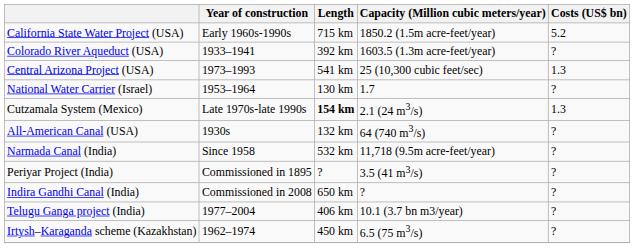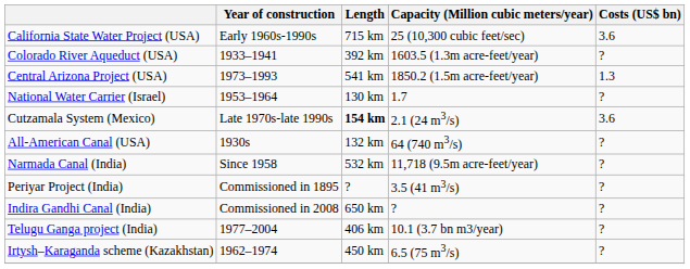California State Water Project (USA) | Capacity (Million cubic meters/year): 1850.2 (1.5m acre-feet/year) -> 25 (10,300 cubic feet/sec)
California State Water Project (USA) | Costs (US$ bn): 5.2 -> 3.6
Central Arizona Project (USA) | Capacity (Million cubic meters/year): 25 (10,300 cubic feet/sec) -> 1850.2 (1.5m acre-feet/year)
Cutzamala System (Mexico) | Costs (US$ bn): 1.3 -> 3.6
